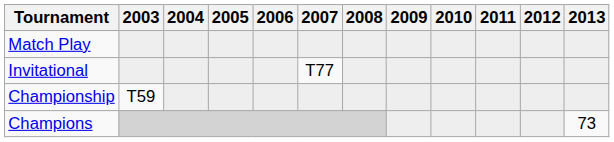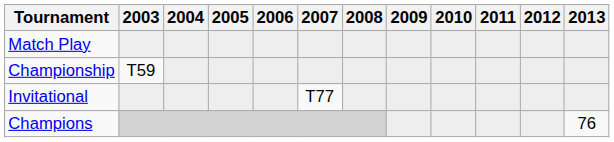rows swapped: Championship <-> Invitational
Champions | 2013: 73 -> 76
